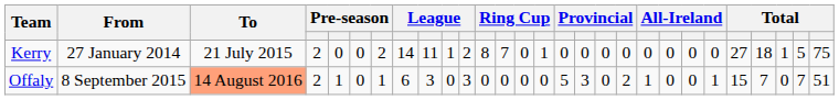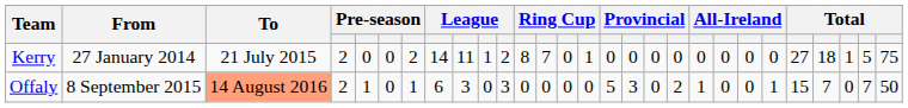Offaly | column 28: 51 -> 50
